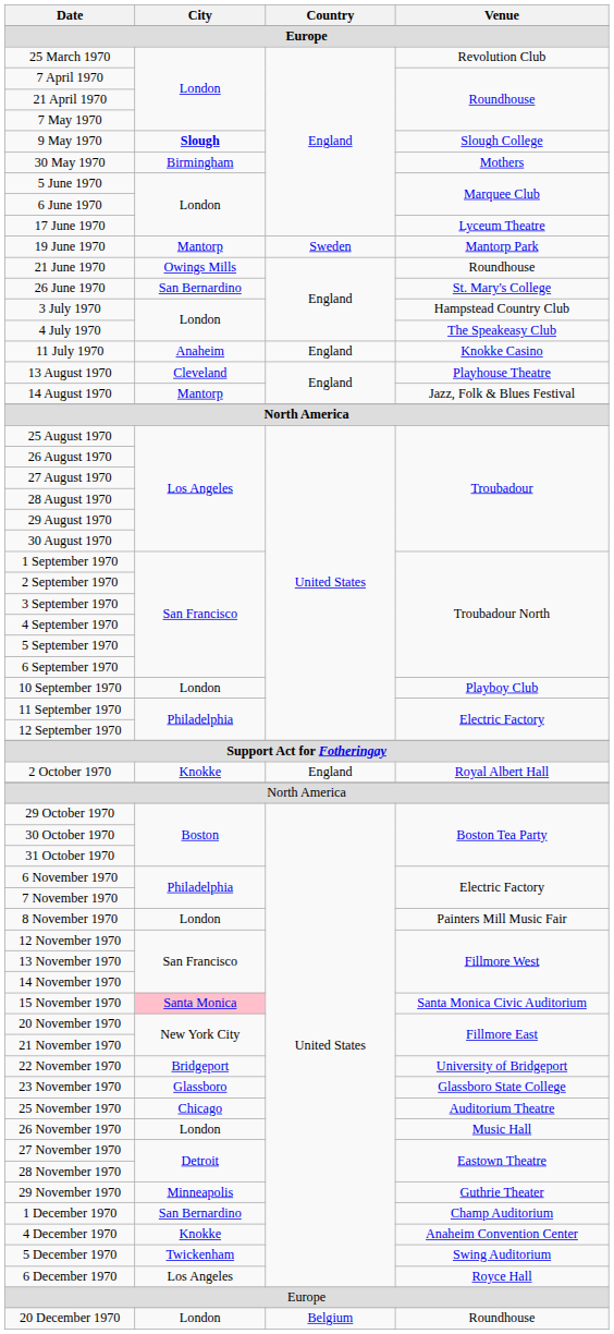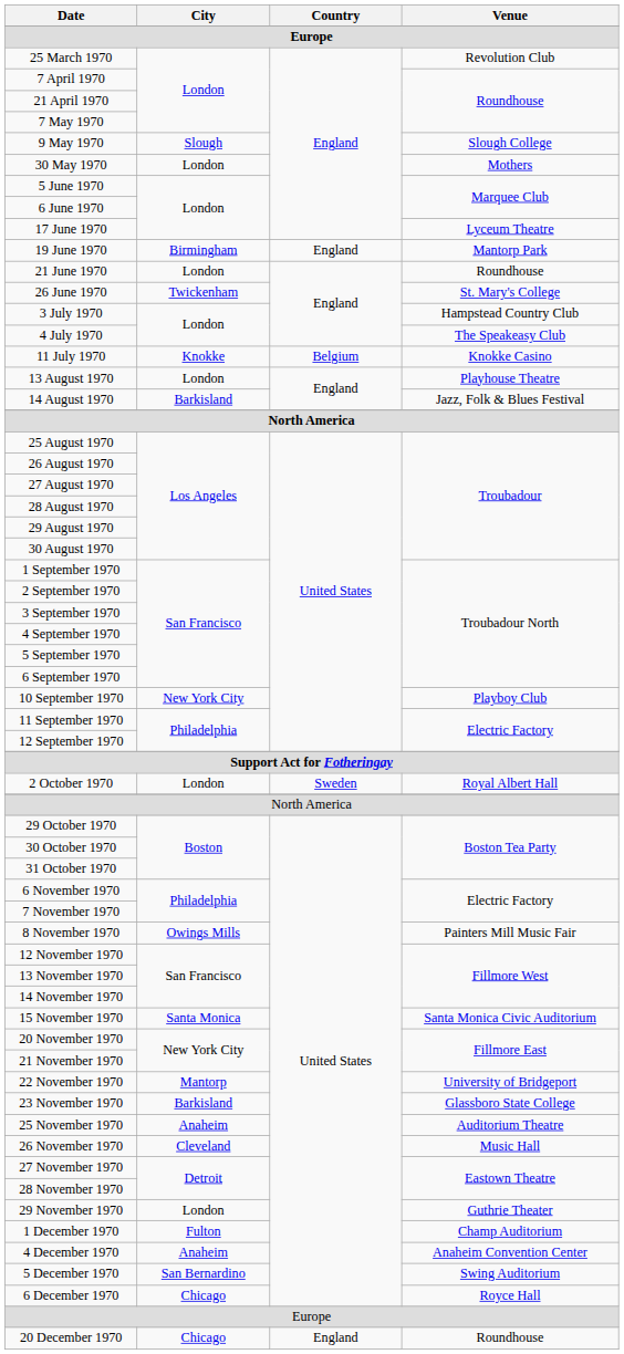9 May 1970 | City: bold -> normal
30 May 1970 | City: Birmingham -> London
19 June 1970 | City: Mantorp -> Birmingham
19 June 1970 | Country: Sweden -> England
21 June 1970 | City: Owings Mills -> London
26 June 1970 | City: San Bernardino -> Twickenham
11 July 1970 | City: Anaheim -> Knokke
11 July 1970 | Country: England -> Belgium
13 August 1970 | City: Cleveland -> London
14 August 1970 | City: Mantorp -> Barkisland
10 September 1970 | City: London -> New York City
2 October 1970 | City: Knokke -> London
2 October 1970 | Country: England -> Sweden
8 November 1970 | City: London -> Owings Mills
15 November 1970 | City: pink background -> no background
22 November 1970 | City: Bridgeport -> Mantorp
23 November 1970 | City: Glassboro -> Barkisland
25 November 1970 | City: Chicago -> Anaheim
26 November 1970 | City: London -> Cleveland
29 November 1970 | City: Minneapolis -> London
1 December 1970 | City: San Bernardino -> Fulton
4 December 1970 | City: Knokke -> Anaheim
5 December 1970 | City: Twickenham -> San Bernardino
6 December 1970 | City: Los Angeles -> Chicago
20 December 1970 | City: London -> Chicago
20 December 1970 | Country: Belgium -> England
